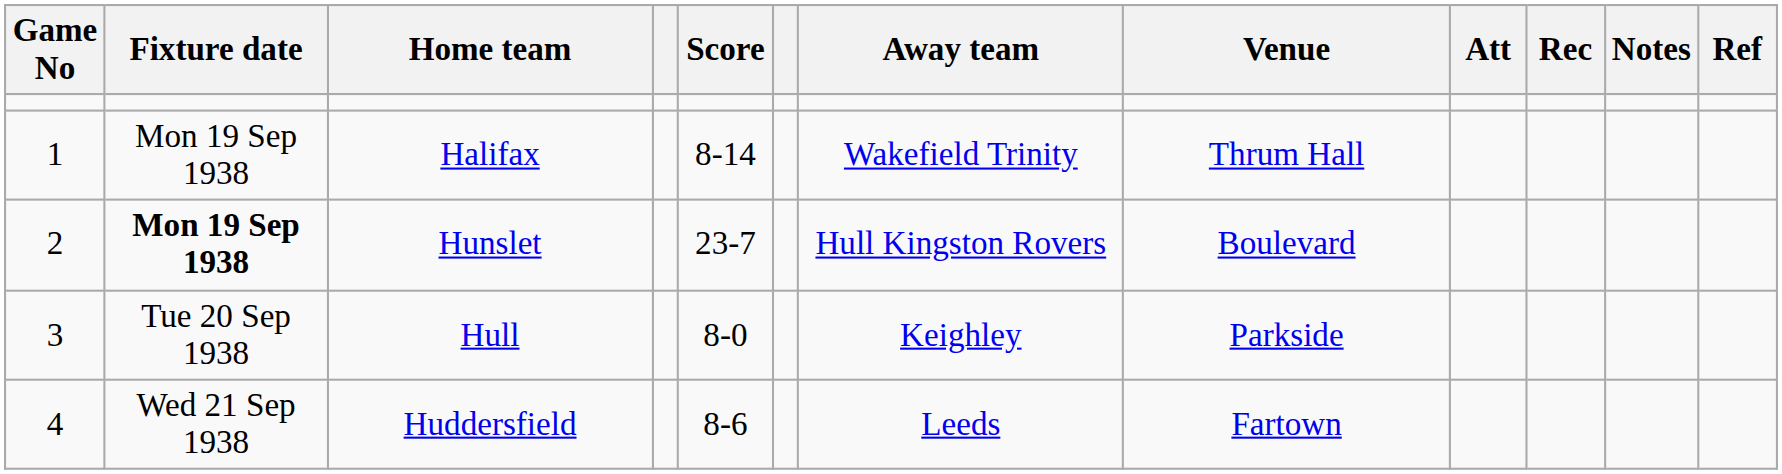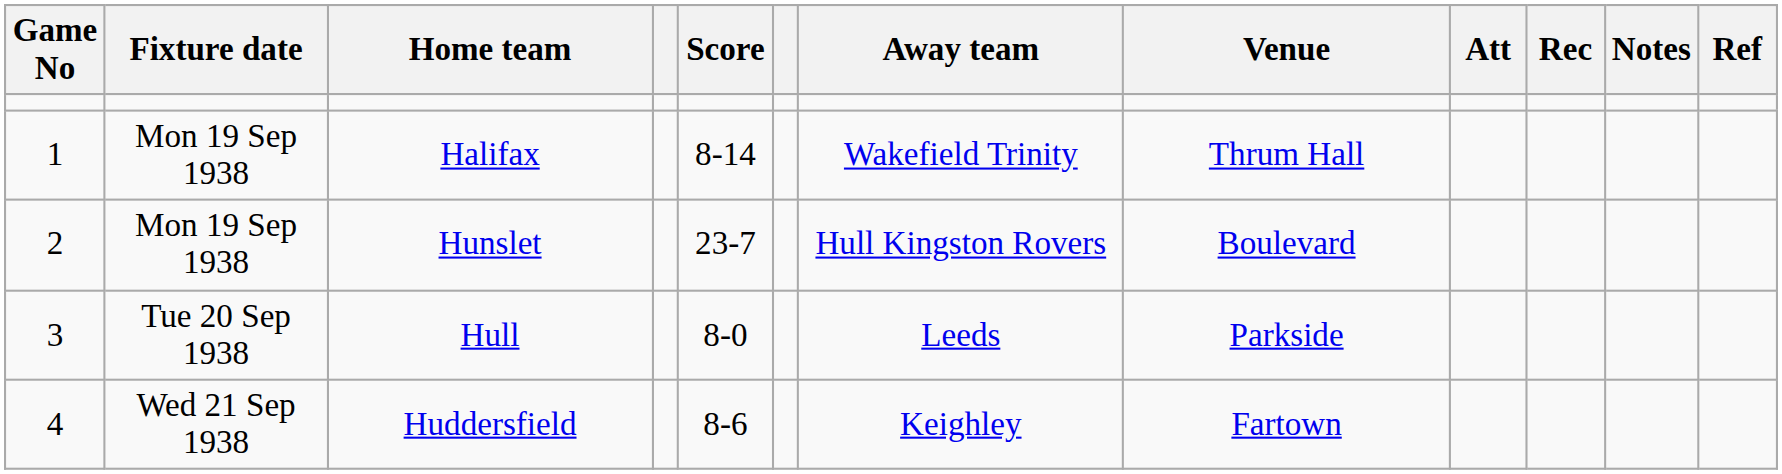Hunslet | Fixture date: bold -> normal
Hull | Away team: Keighley -> Leeds
Huddersfield | Away team: Leeds -> Keighley
